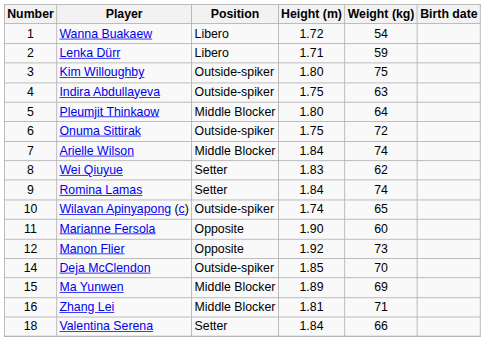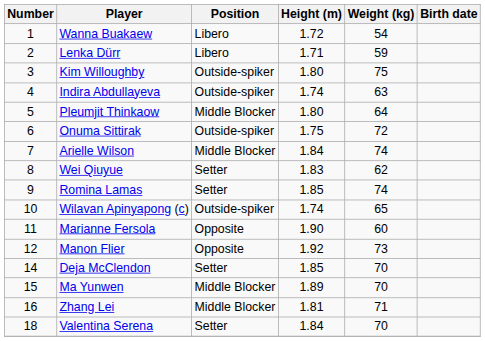Indira Abdullayeva | Height (m): 1.75 -> 1.74
Romina Lamas | Height (m): 1.84 -> 1.85
Deja McClendon | Position: Outside-spiker -> Setter
Ma Yunwen | Weight (kg): 69 -> 70
Valentina Serena | Weight (kg): 66 -> 70
